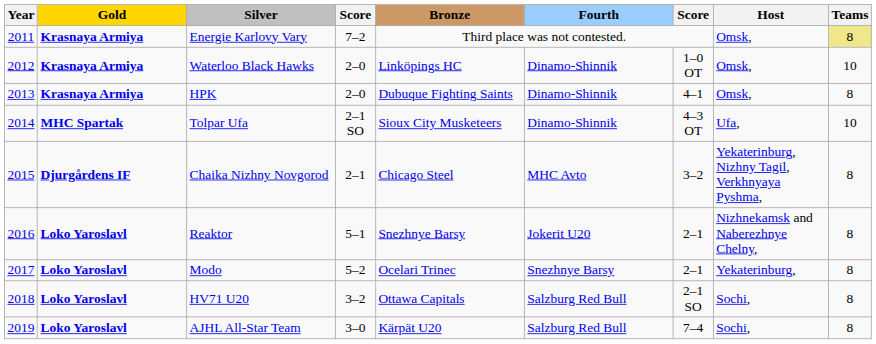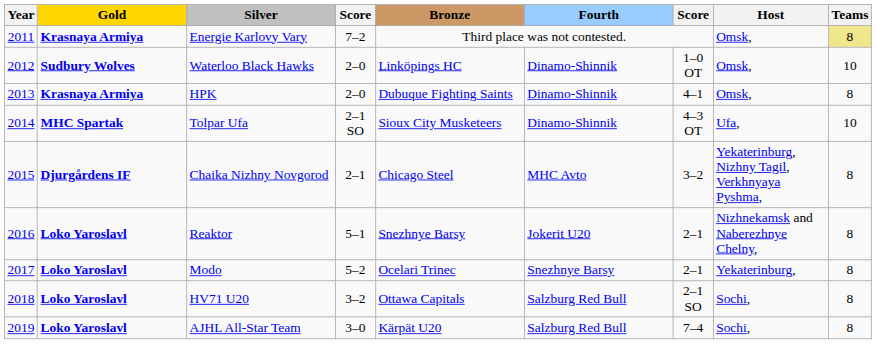Waterloo Black Hawks | Gold: Krasnaya Armiya -> Sudbury Wolves
